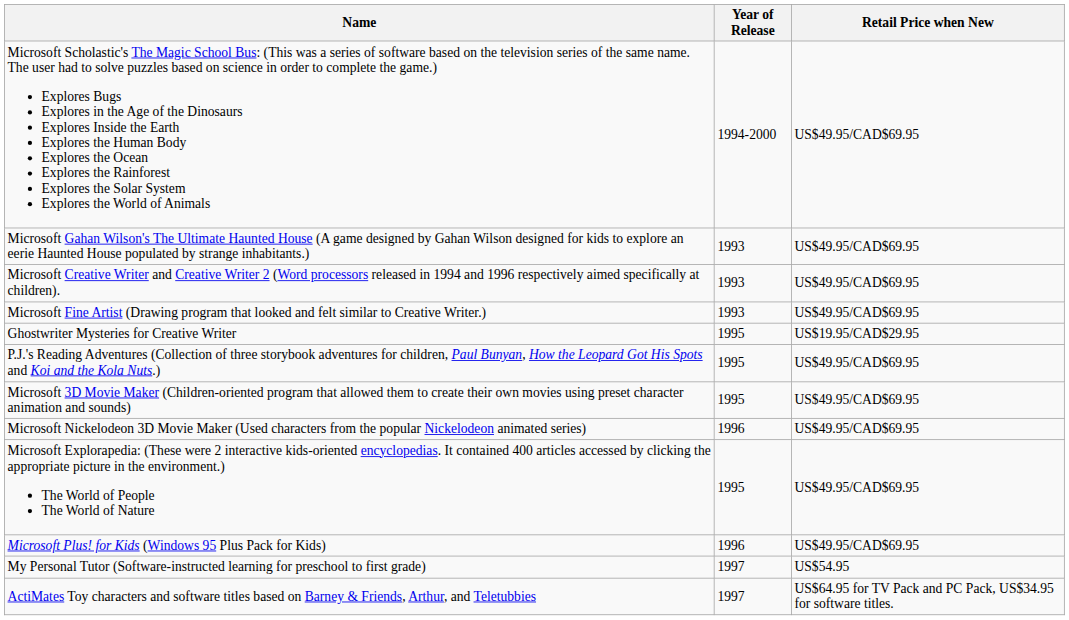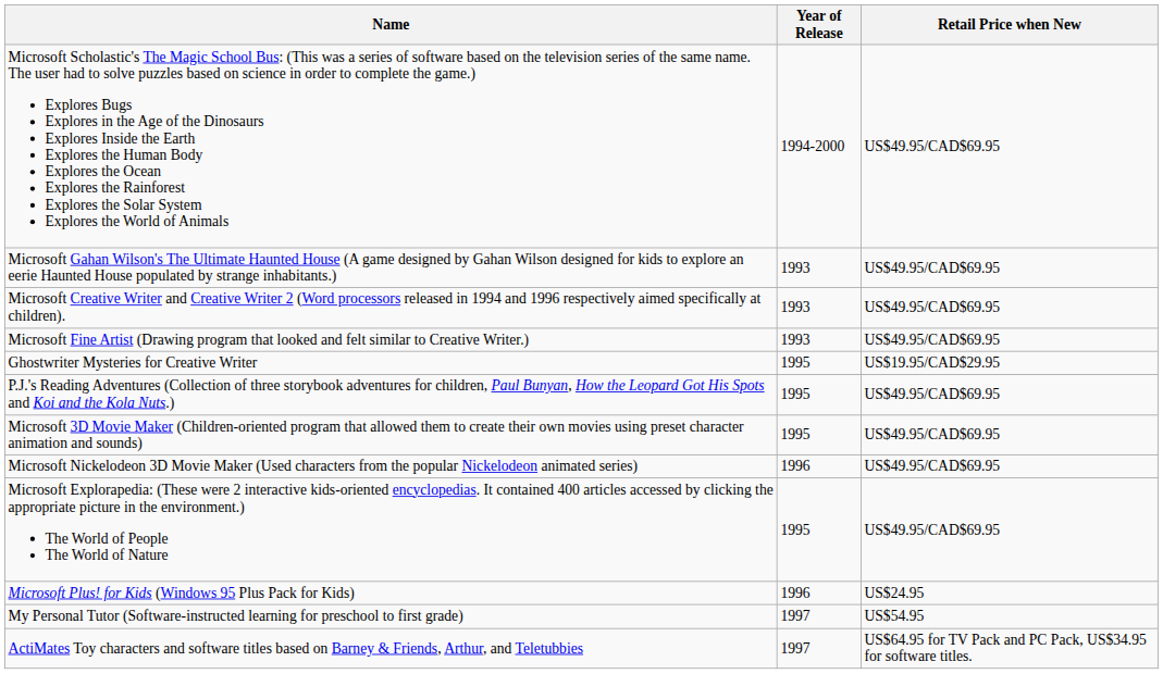Microsoft Plus! for Kids (Windows 95 Plus Pack for Kids) | Retail Price when New: US$49.95/CAD$69.95 -> US$24.95
